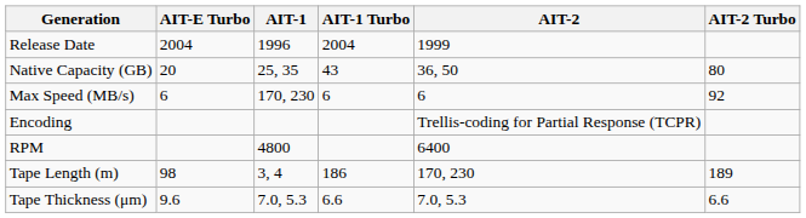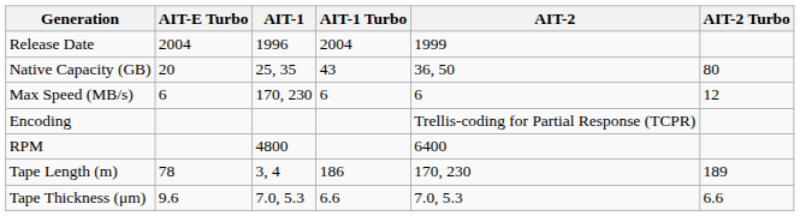Max Speed (MB/s) | AIT-2 Turbo: 92 -> 12
Tape Length (m) | AIT-E Turbo: 98 -> 78
